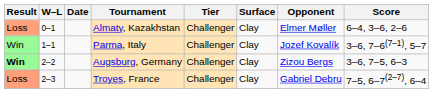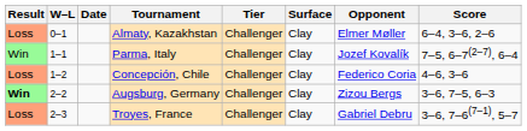Parma, Italy | Score: 3–6, 7–6(7–1), 5–7 -> 7–5, 6–7(2–7), 6–4
+ row: Loss | 1–2 | Concepción, Chile | Challenger | Clay | Federico Coria | 4–6, 3–6
Troyes, France | Score: 7–5, 6–7(2–7), 6–4 -> 3–6, 7–6(7–1), 5–7
